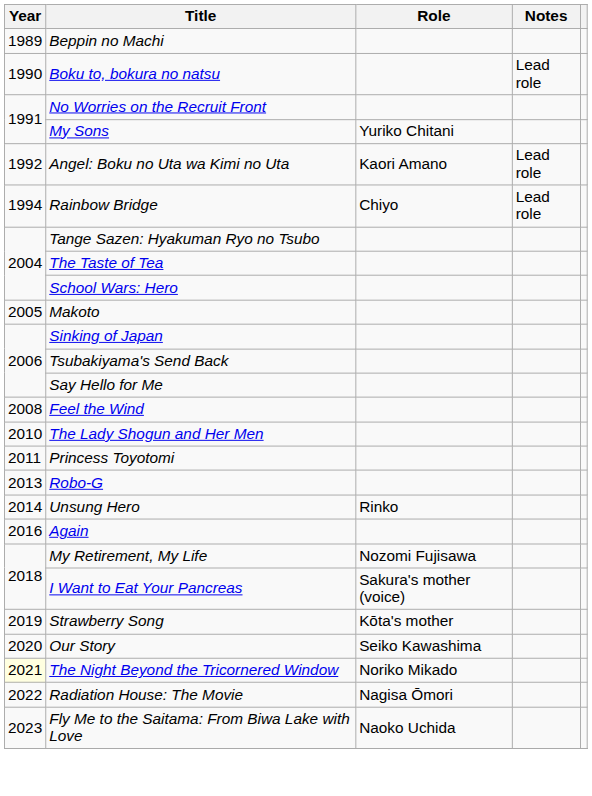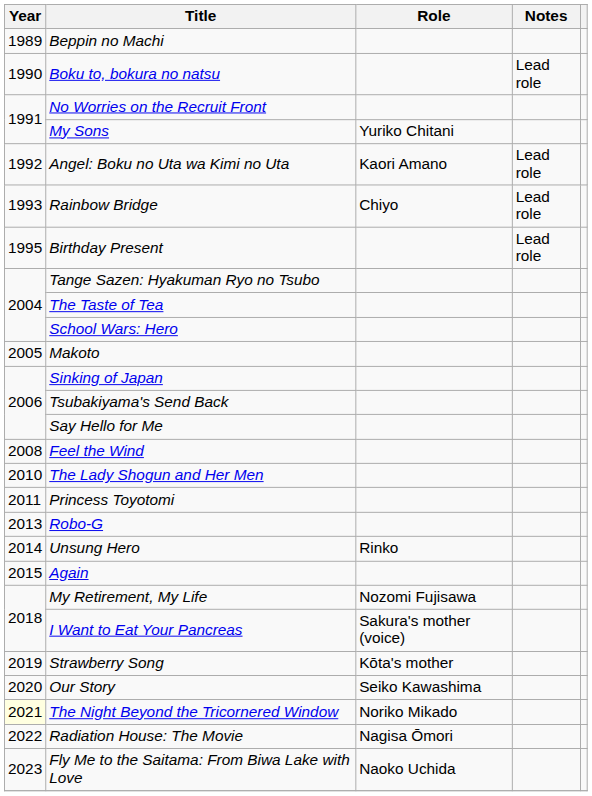Rainbow Bridge | Year: 1994 -> 1993
+ row: 1995 | Birthday Present | Lead role
Again | Year: 2016 -> 2015
